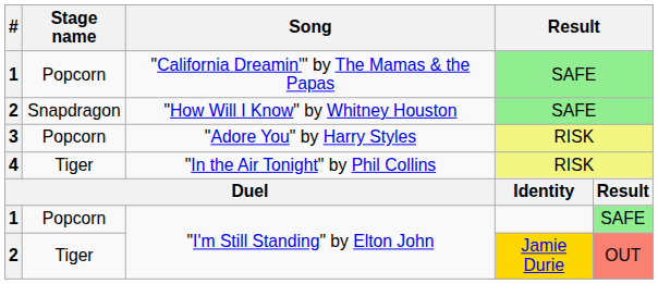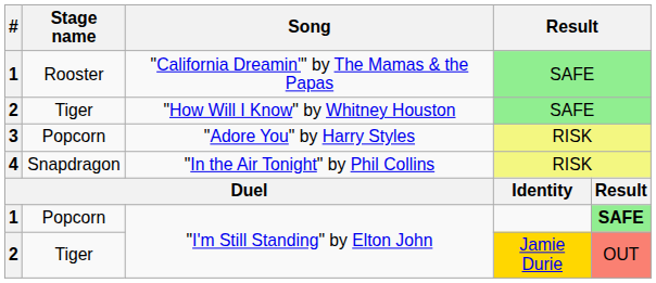"California Dreamin'" by The Mamas & the Papas | Stage name: Popcorn -> Rooster
"How Will I Know" by Whitney Houston | Stage name: Snapdragon -> Tiger
"In the Air Tonight" by Phil Collins | Stage name: Tiger -> Snapdragon
1 / "I'm Still Standing" by Elton John | column 5: normal -> bold
